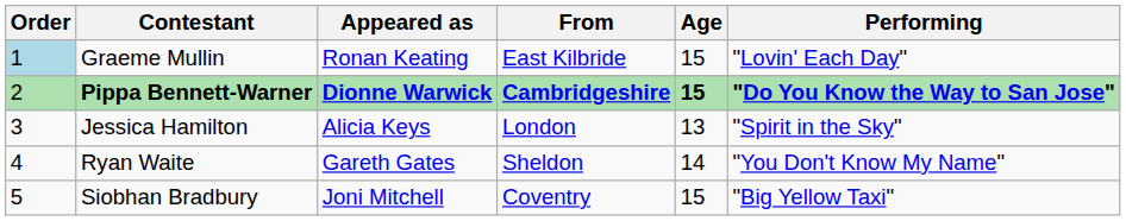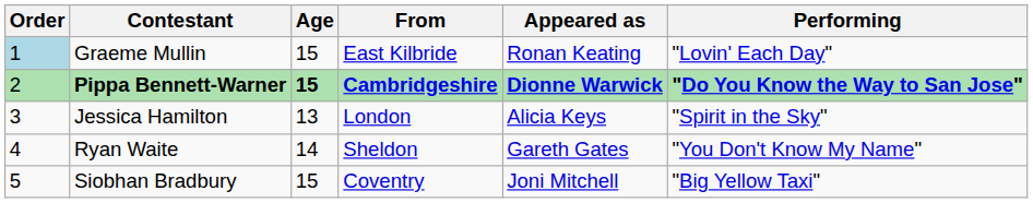columns swapped: Age <-> Appeared as
